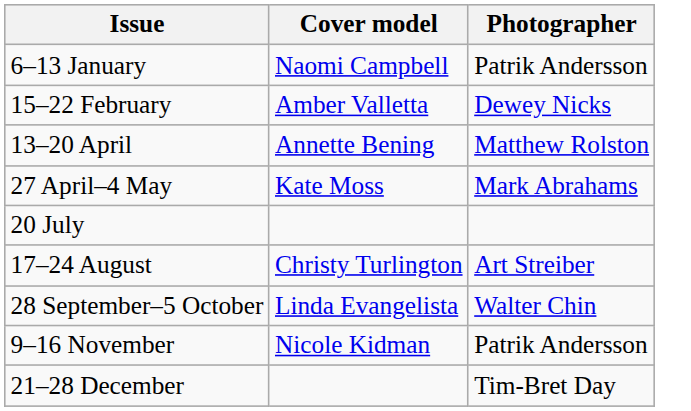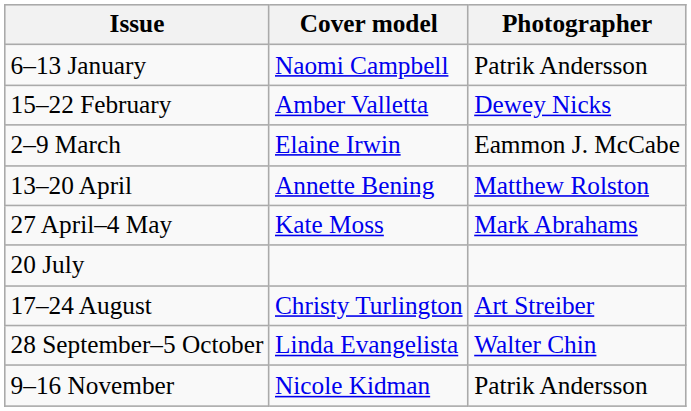+ row: 2–9 March | Elaine Irwin | Eammon J. McCabe
- row: 21–28 December | Tim-Bret Day
